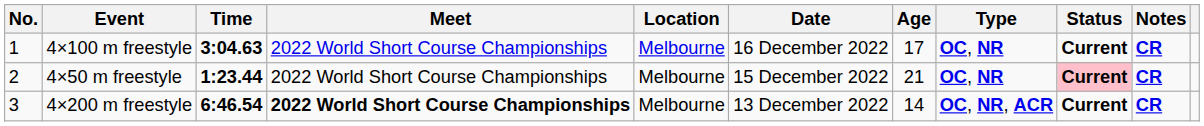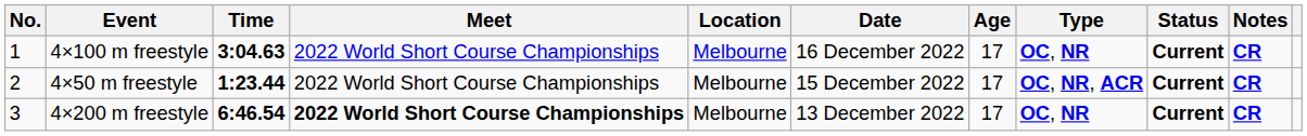4×50 m freestyle | Age: 21 -> 17
4×50 m freestyle | Type: OC, NR -> OC, NR, ACR
4×50 m freestyle | Status: pink background -> no background
4×200 m freestyle | Age: 14 -> 17
4×200 m freestyle | Type: OC, NR, ACR -> OC, NR
